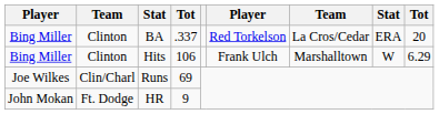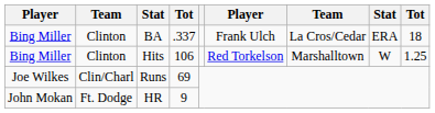BA | column 6: Red Torkelson -> Frank Ulch
BA | column 9: 20 -> 18
Hits | column 6: Frank Ulch -> Red Torkelson
Hits | column 9: 6.29 -> 1.25
